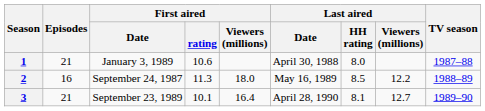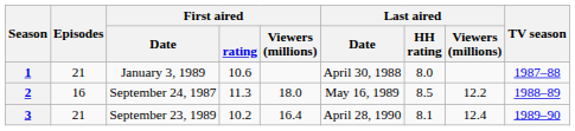3 | First aired / rating: 10.1 -> 10.2
3 | Last aired / Viewers (millions): 12.7 -> 12.4
